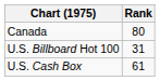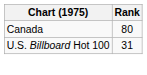- row: U.S. Cash Box | 61
